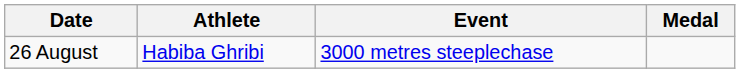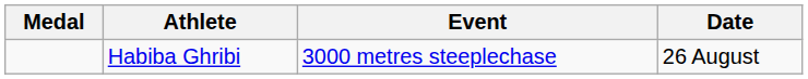columns swapped: Medal <-> Date
